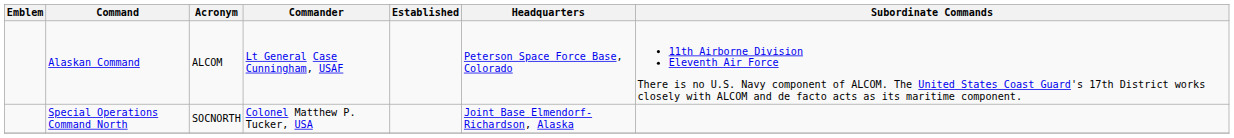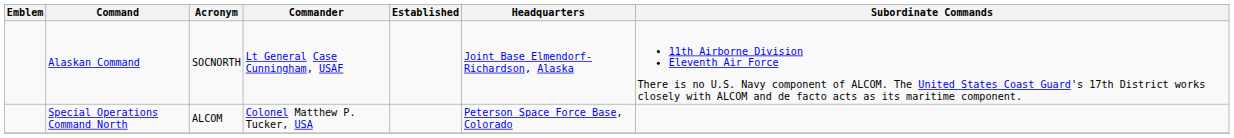Alaskan Command | Acronym: ALCOM -> SOCNORTH
Alaskan Command | Headquarters: Peterson Space Force Base, Colorado -> Joint Base Elmendorf-Richardson, Alaska
Special Operations Command North | Acronym: SOCNORTH -> ALCOM
Special Operations Command North | Headquarters: Joint Base Elmendorf-Richardson, Alaska -> Peterson Space Force Base, Colorado
